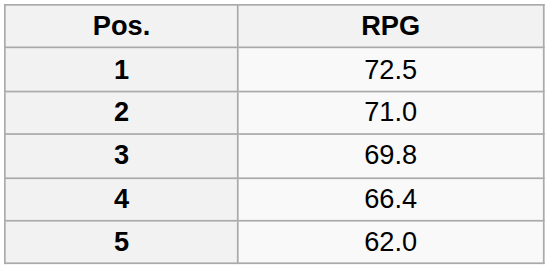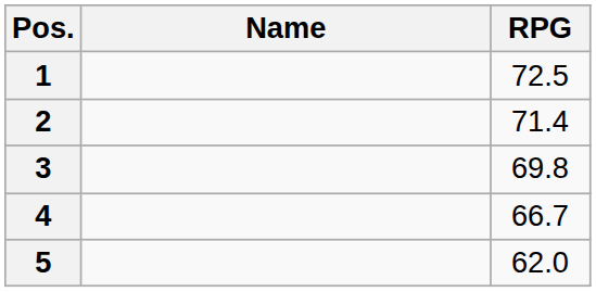+ column: Name
2 | RPG: 71.0 -> 71.4
4 | RPG: 66.4 -> 66.7
